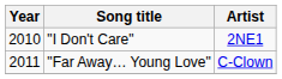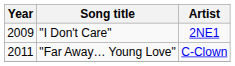"I Don't Care" | Year: 2010 -> 2009
